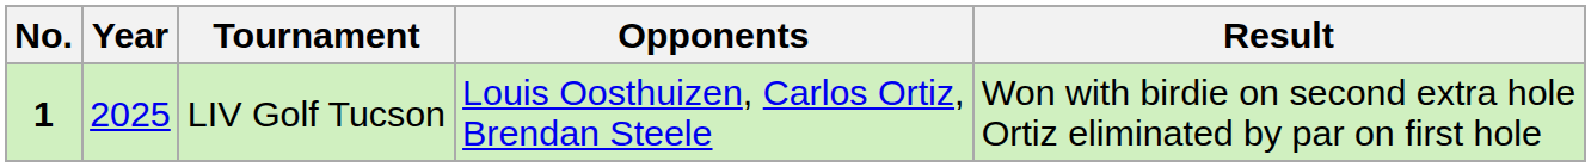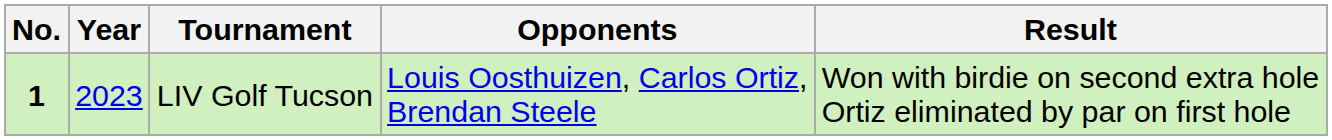LIV Golf Tucson | Year: 2025 -> 2023
